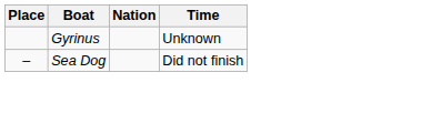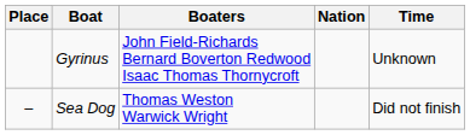+ column: Boaters | John Field-Richards Bernard Boverton Redwood Isaac Thomas Thornycroft | Thomas Weston Warwick Wright
